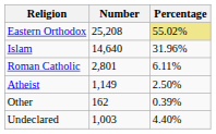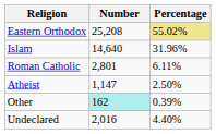Atheist | Number: 1,149 -> 1,147
Other | Number: no background -> paleturquoise background
Undeclared | Number: 1,003 -> 2,016
